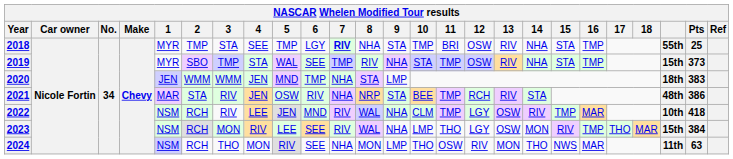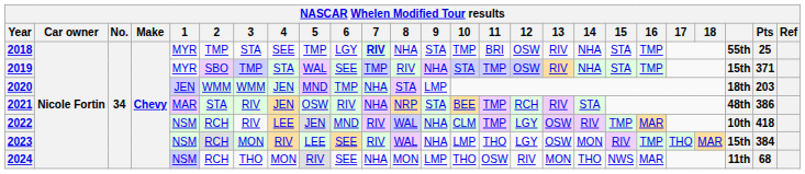2019 | Pts: 373 -> 371
2020 | Pts: 383 -> 203
2024 | Pts: 63 -> 68
